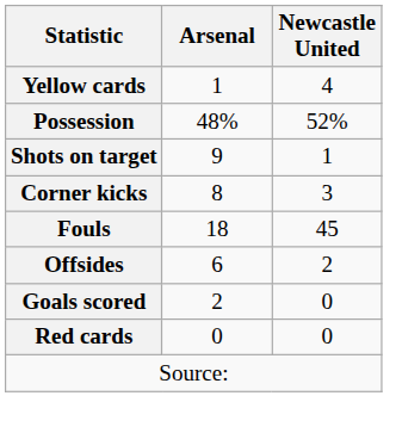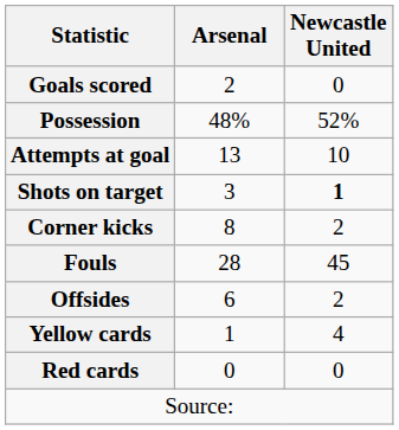rows swapped: Goals scored <-> Yellow cards
+ row: Attempts at goal | 13 | 10
Shots on target | Arsenal: 9 -> 3
Shots on target | Newcastle United: normal -> bold
Corner kicks | Newcastle United: 3 -> 2
Fouls | Arsenal: 18 -> 28
